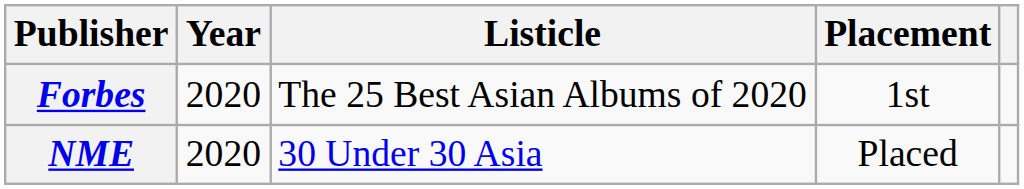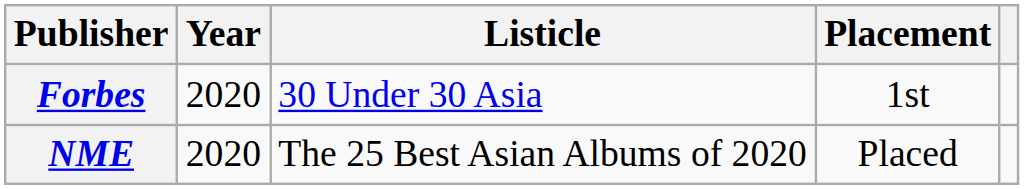Forbes | Listicle: The 25 Best Asian Albums of 2020 -> 30 Under 30 Asia
NME | Listicle: 30 Under 30 Asia -> The 25 Best Asian Albums of 2020
